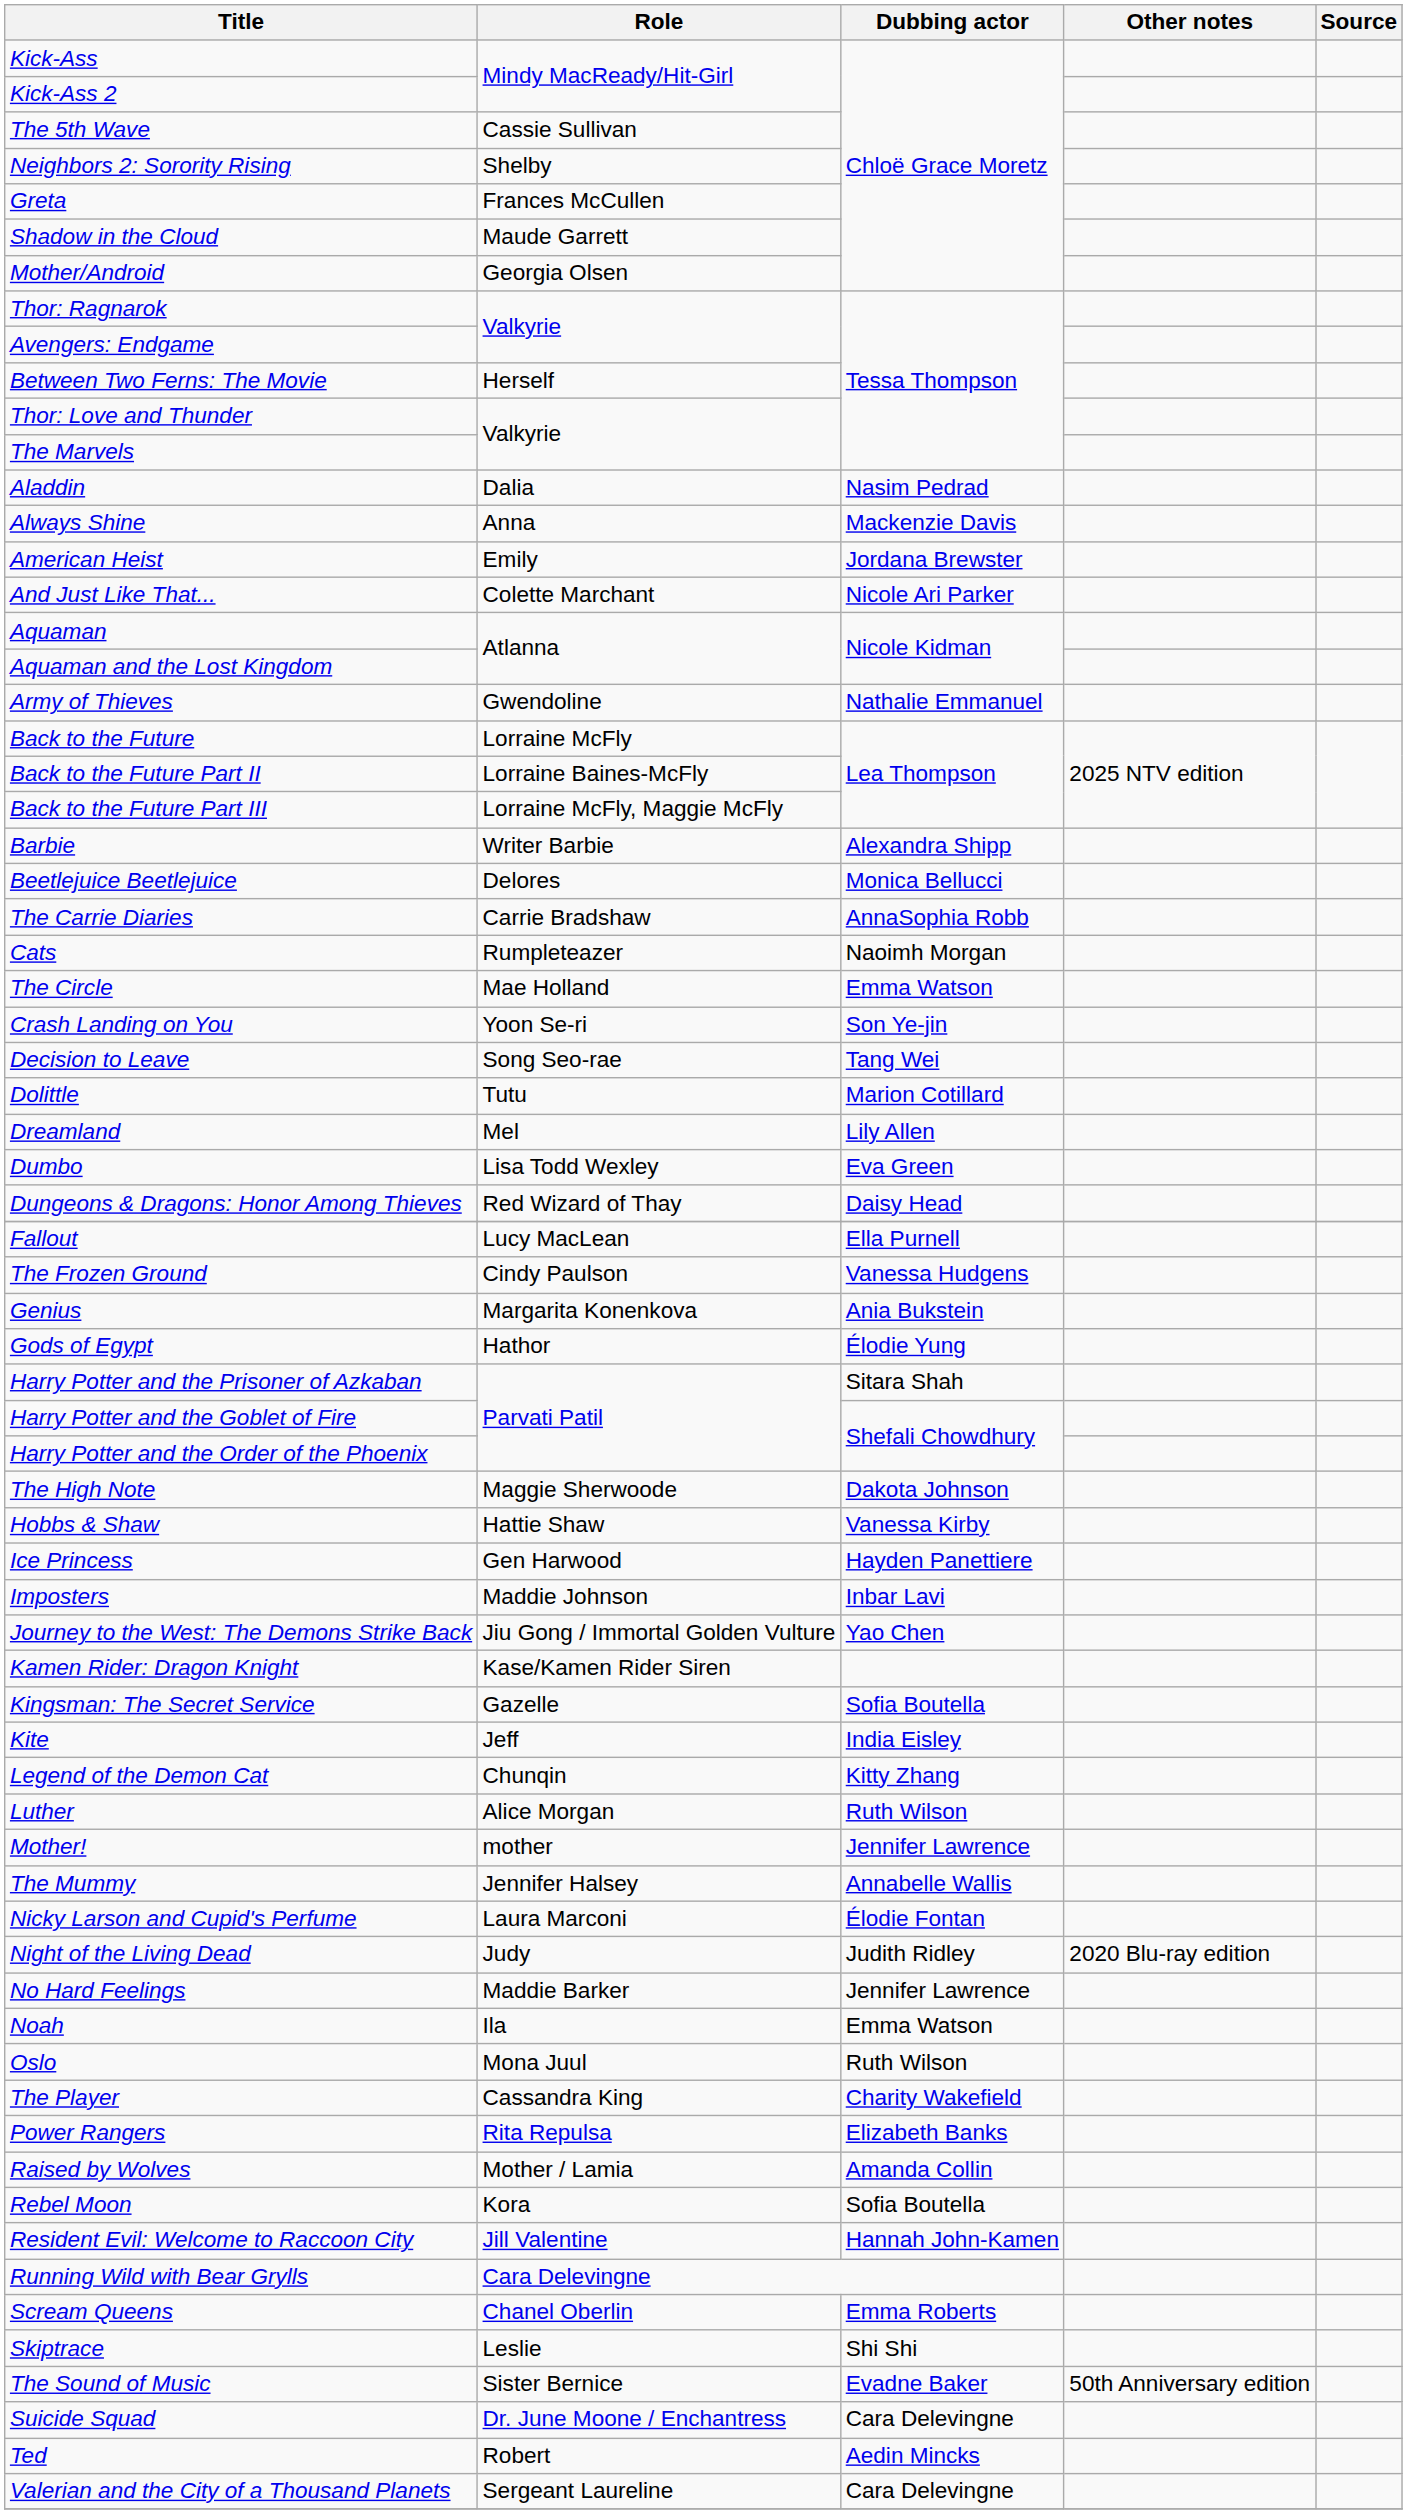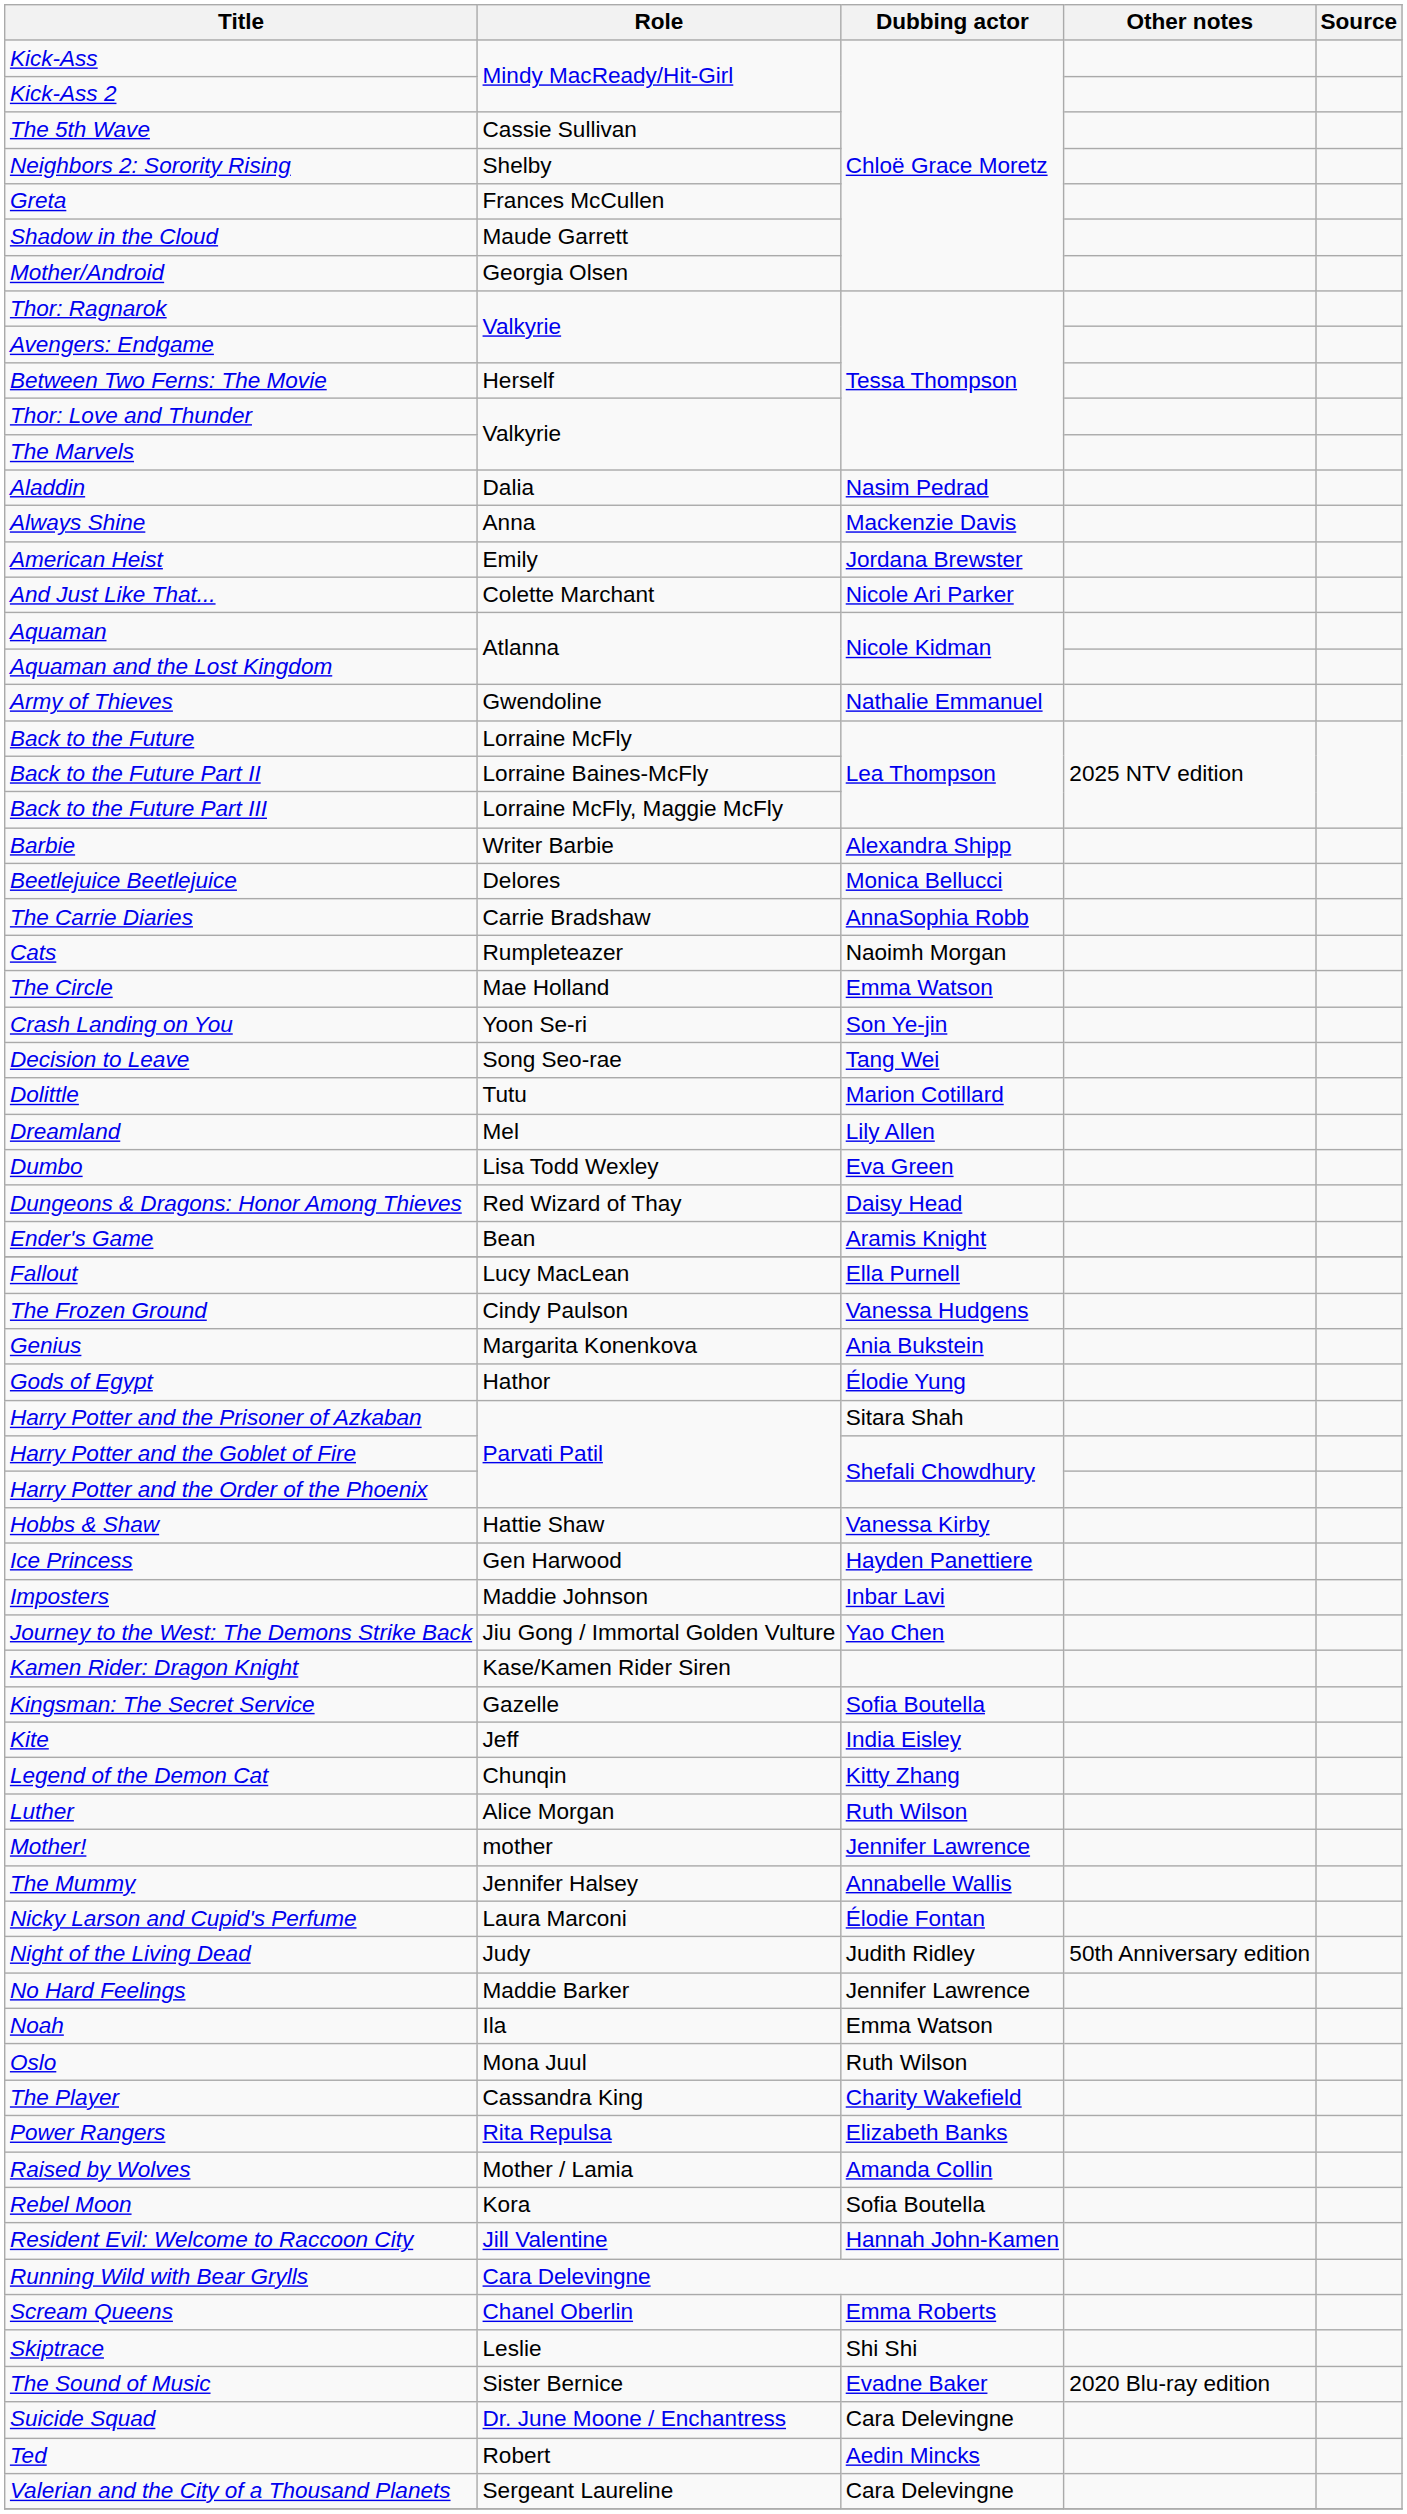+ row: Ender's Game | Bean | Aramis Knight
- row: The High Note | Maggie Sherwoode | Dakota Johnson
Night of the Living Dead | Other notes: 2020 Blu-ray edition -> 50th Anniversary edition
The Sound of Music | Other notes: 50th Anniversary edition -> 2020 Blu-ray edition
